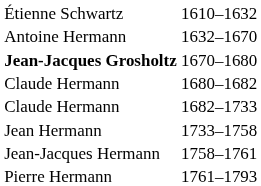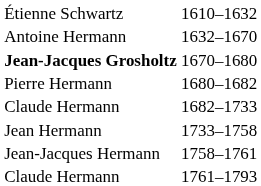1680–1682 | column 1: Claude Hermann -> Pierre Hermann
1761–1793 | column 1: Pierre Hermann -> Claude Hermann
